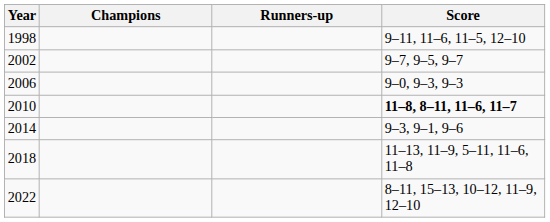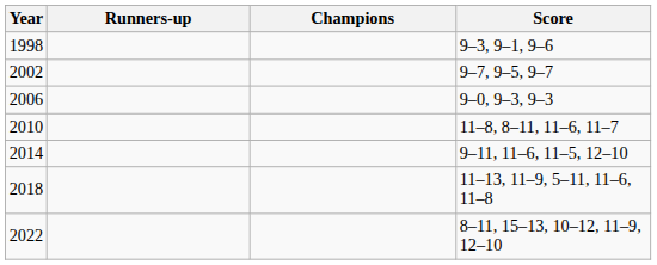columns swapped: Champions <-> Runners-up
1998 | Score: 9–11, 11–6, 11–5, 12–10 -> 9–3, 9–1, 9–6
2010 | Score: bold -> normal
2014 | Score: 9–3, 9–1, 9–6 -> 9–11, 11–6, 11–5, 12–10
